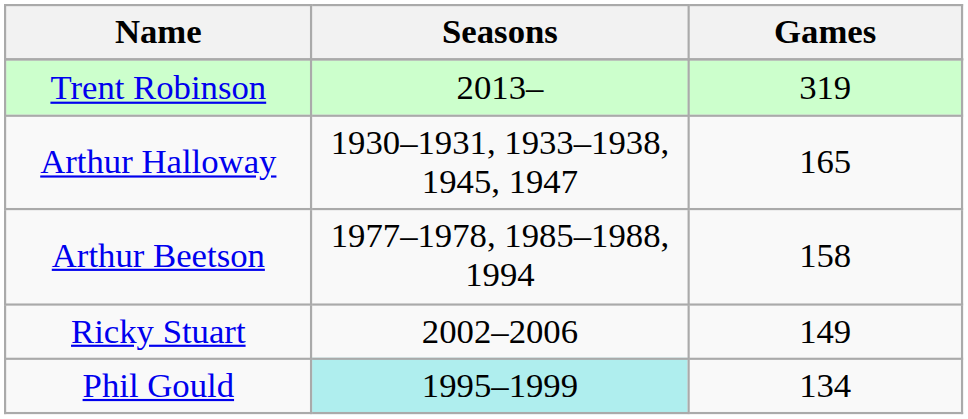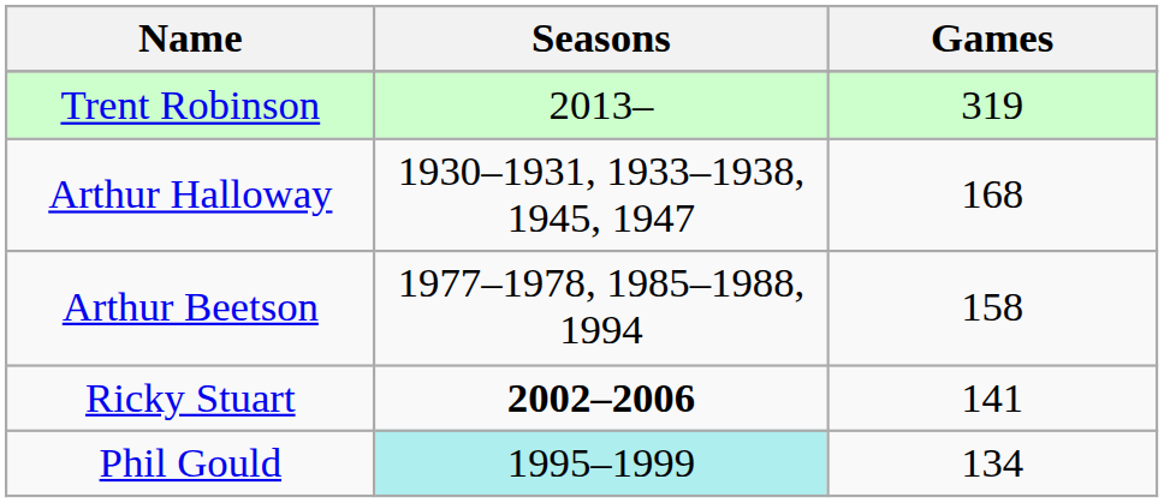Arthur Halloway | Games: 165 -> 168
Ricky Stuart | Seasons: normal -> bold
Ricky Stuart | Games: 149 -> 141
